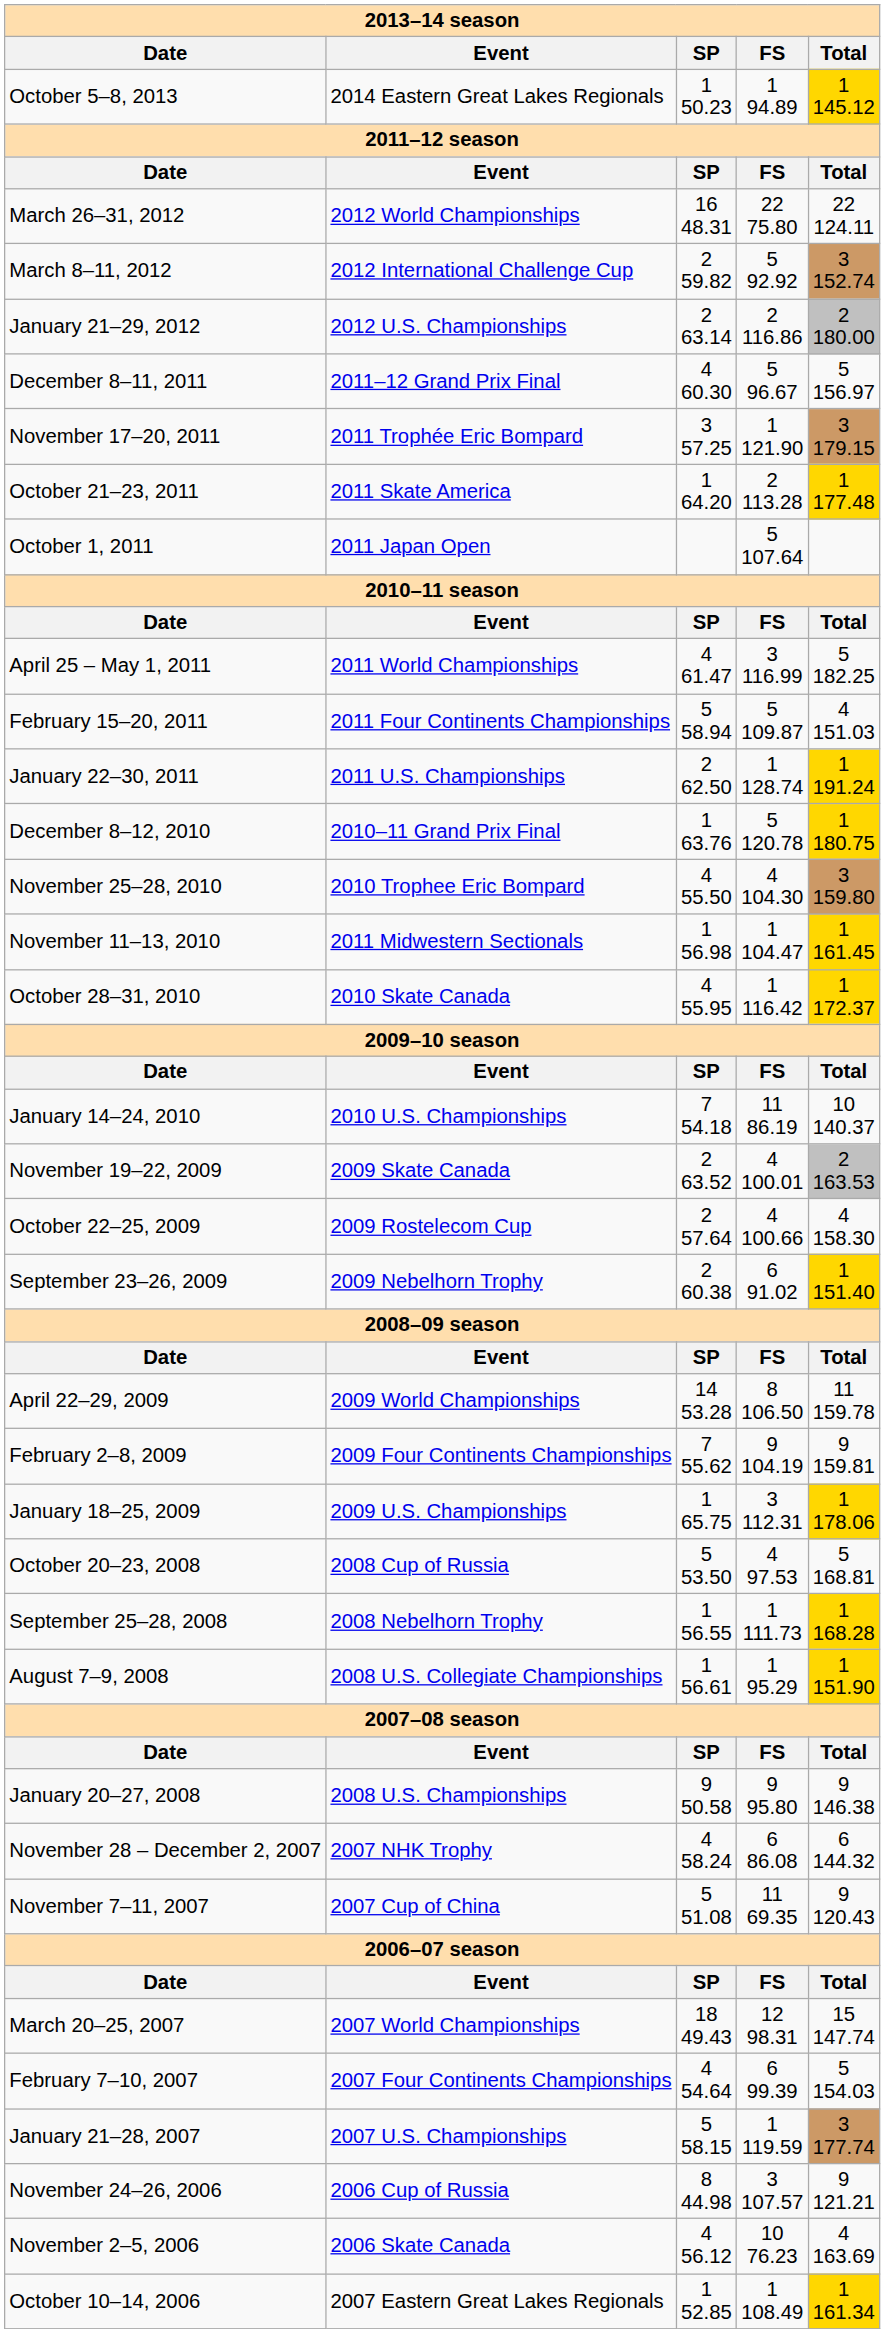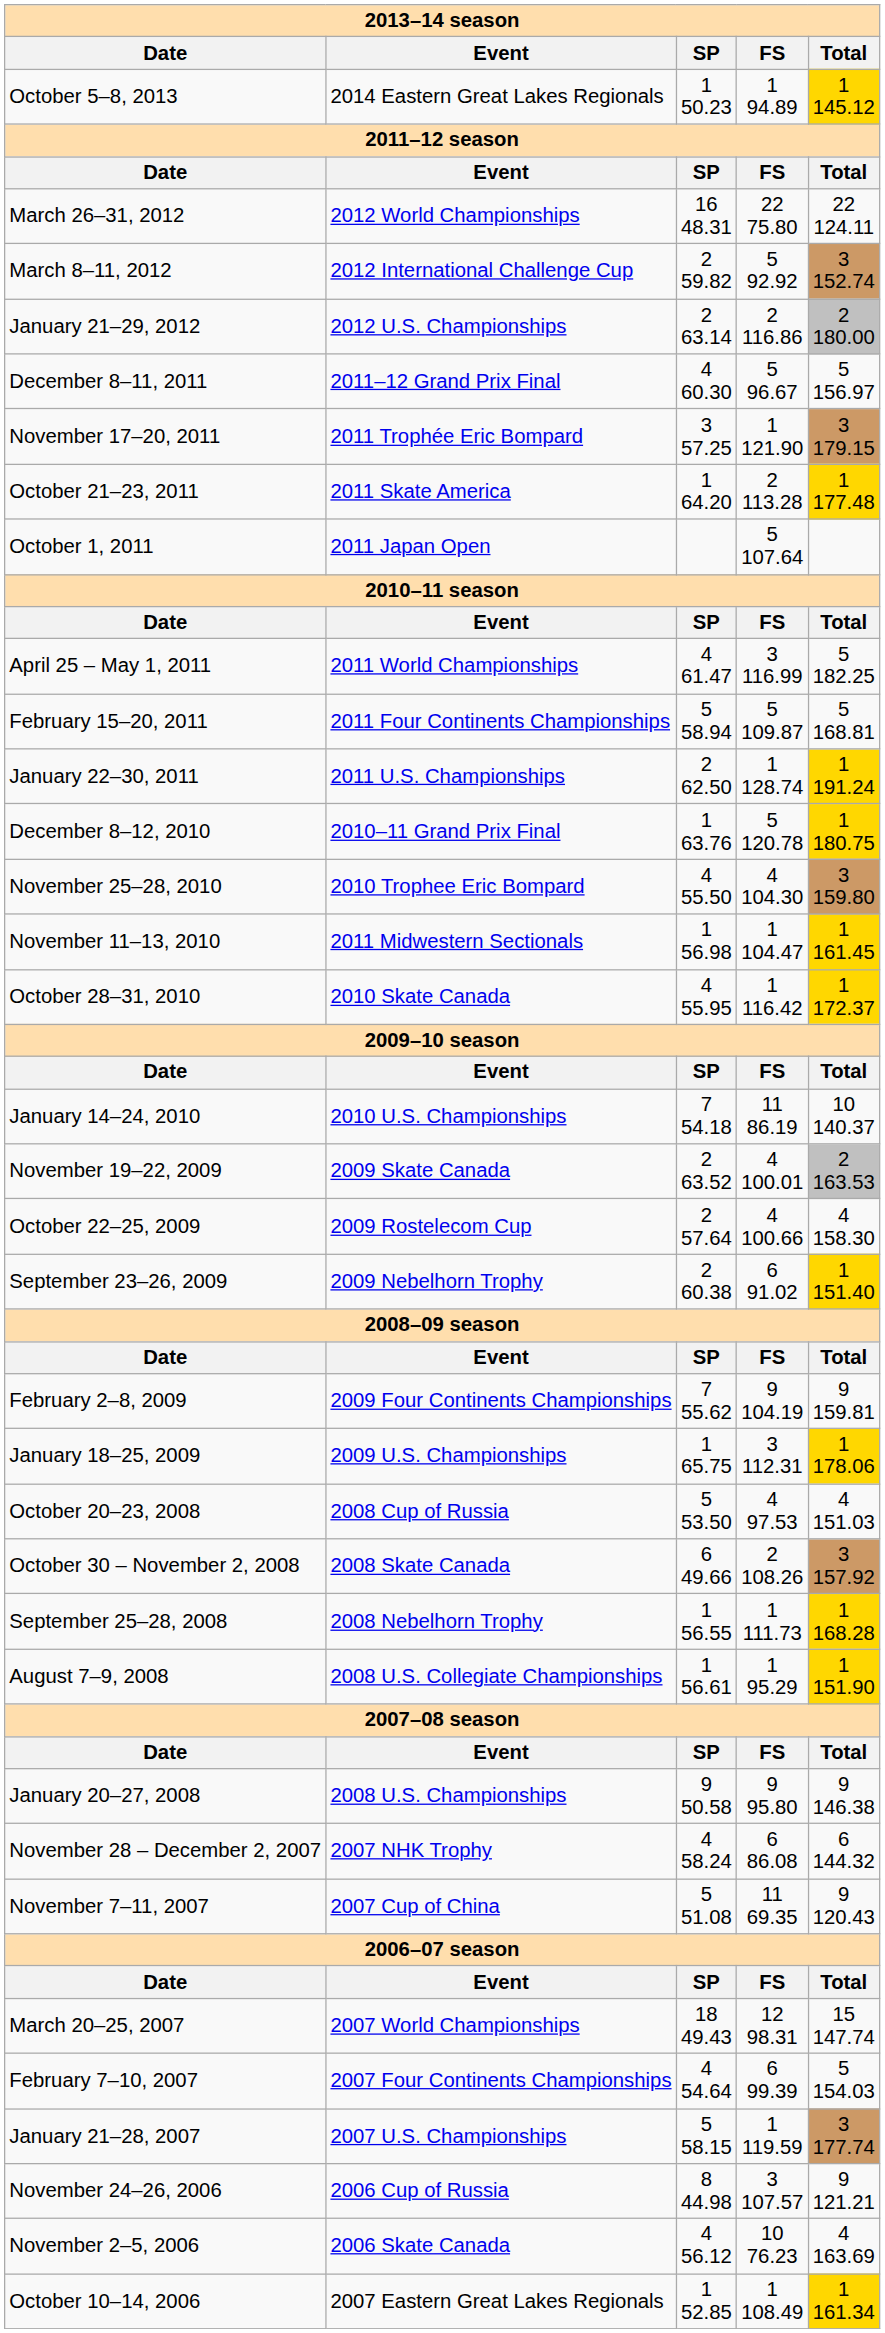February 15–20, 2011 | Total: 4 151.03 -> 5 168.81
- row: April 22–29, 2009 | 2009 World Championships | 14 53.28 | 8 106.50 | 11 159.78
October 20–23, 2008 | Total: 5 168.81 -> 4 151.03
+ row: October 30 – November 2, 2008 | 2008 Skate Canada | 6 49.66 | 2 108.26 | 3 157.92
